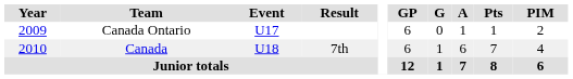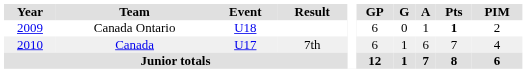Canada Ontario | Event: U17 -> U18
Canada Ontario | Pts: normal -> bold
Canada | Event: U18 -> U17
